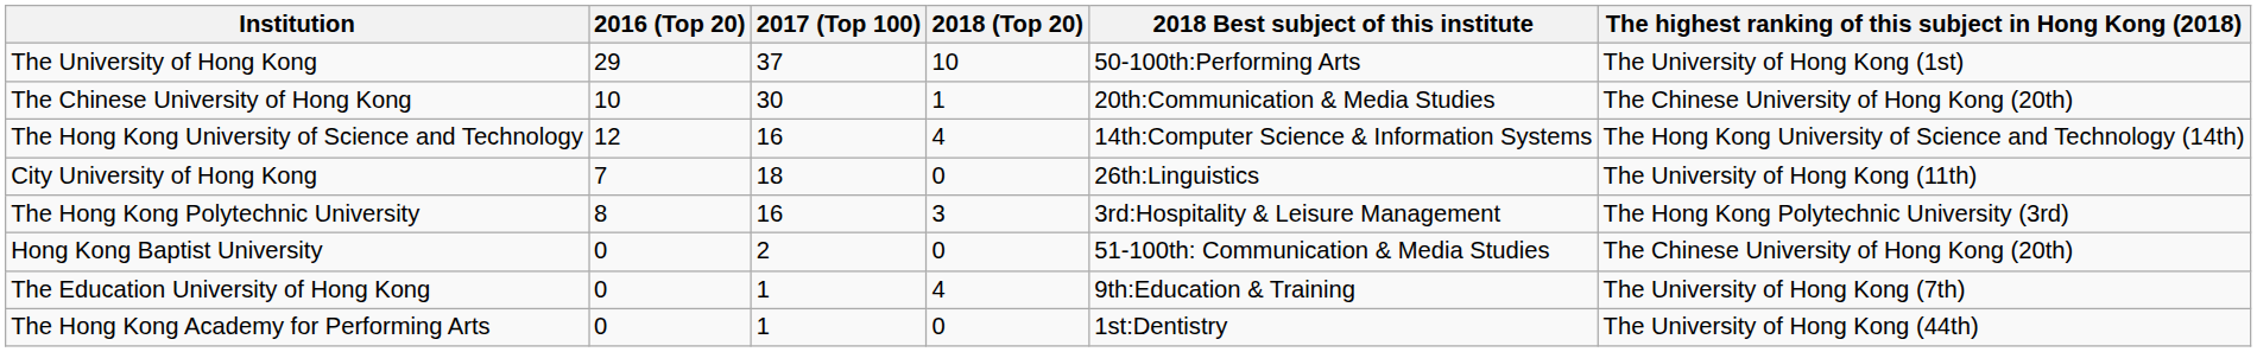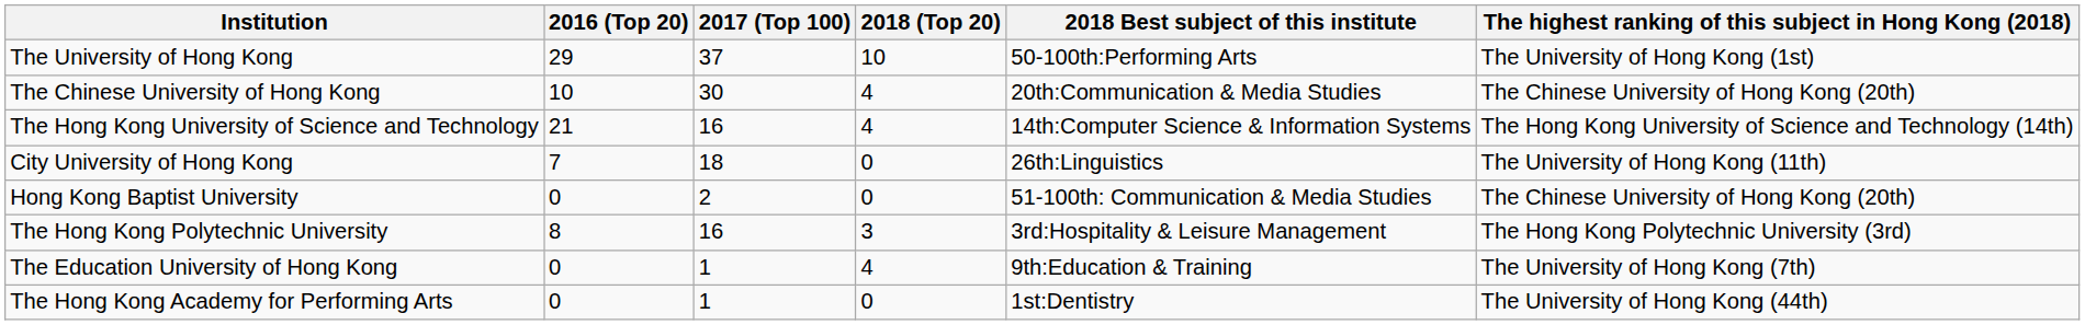The Chinese University of Hong Kong | 2018 (Top 20): 1 -> 4
The Hong Kong University of Science and Technology | 2016 (Top 20): 12 -> 21
rows swapped: The Hong Kong Polytechnic University <-> Hong Kong Baptist University
